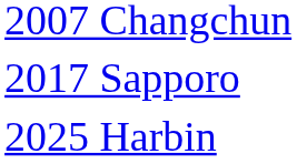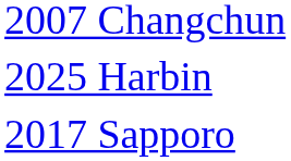rows swapped: 2017 Sapporo <-> 2025 Harbin
